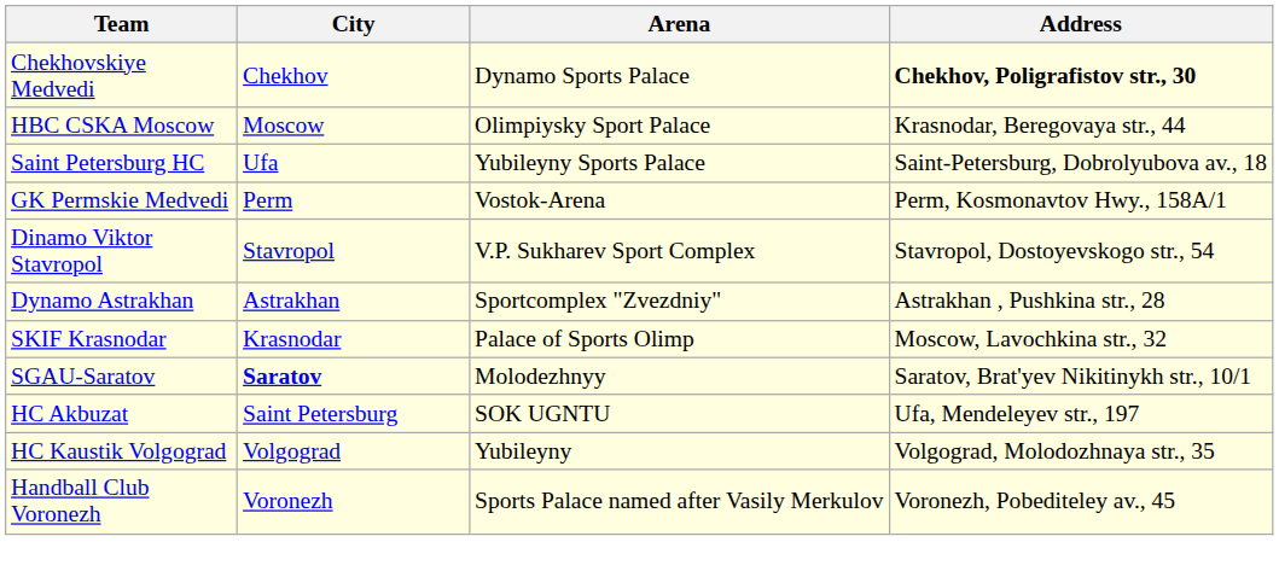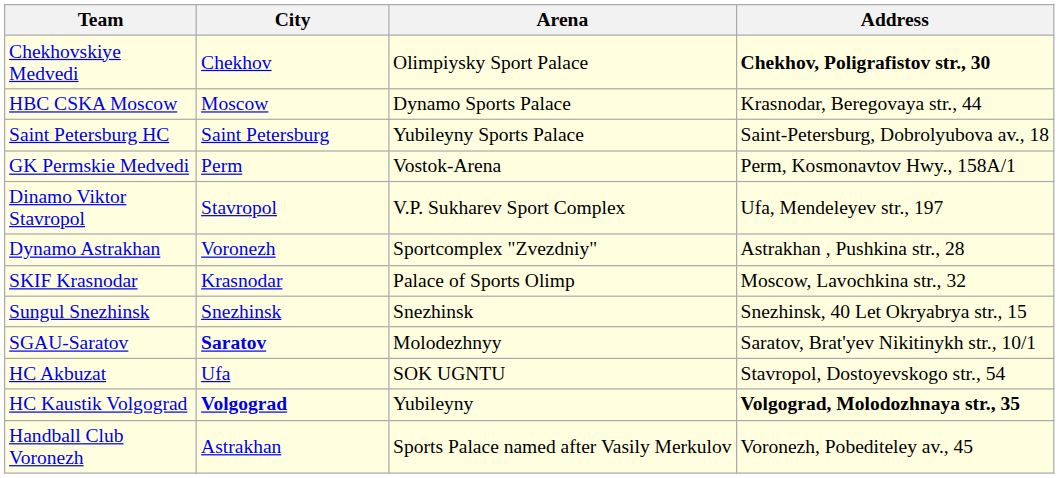Chekhovskiye Medvedi | Arena: Dynamo Sports Palace -> Olimpiysky Sport Palace
HBC CSKA Moscow | Arena: Olimpiysky Sport Palace -> Dynamo Sports Palace
Saint Petersburg HC | City: Ufa -> Saint Petersburg
Dinamo Viktor Stavropol | Address: Stavropol, Dostoyevskogo str., 54 -> Ufa, Mendeleyev str., 197
Dynamo Astrakhan | City: Astrakhan -> Voronezh
+ row: Sungul Snezhinsk | Snezhinsk | Snezhinsk | Snezhinsk, 40 Let Okryabrya str., 15
HC Akbuzat | City: Saint Petersburg -> Ufa
HC Akbuzat | Address: Ufa, Mendeleyev str., 197 -> Stavropol, Dostoyevskogo str., 54
HC Kaustik Volgograd | City: normal -> bold
HC Kaustik Volgograd | Address: normal -> bold
Handball Club Voronezh | City: Voronezh -> Astrakhan
